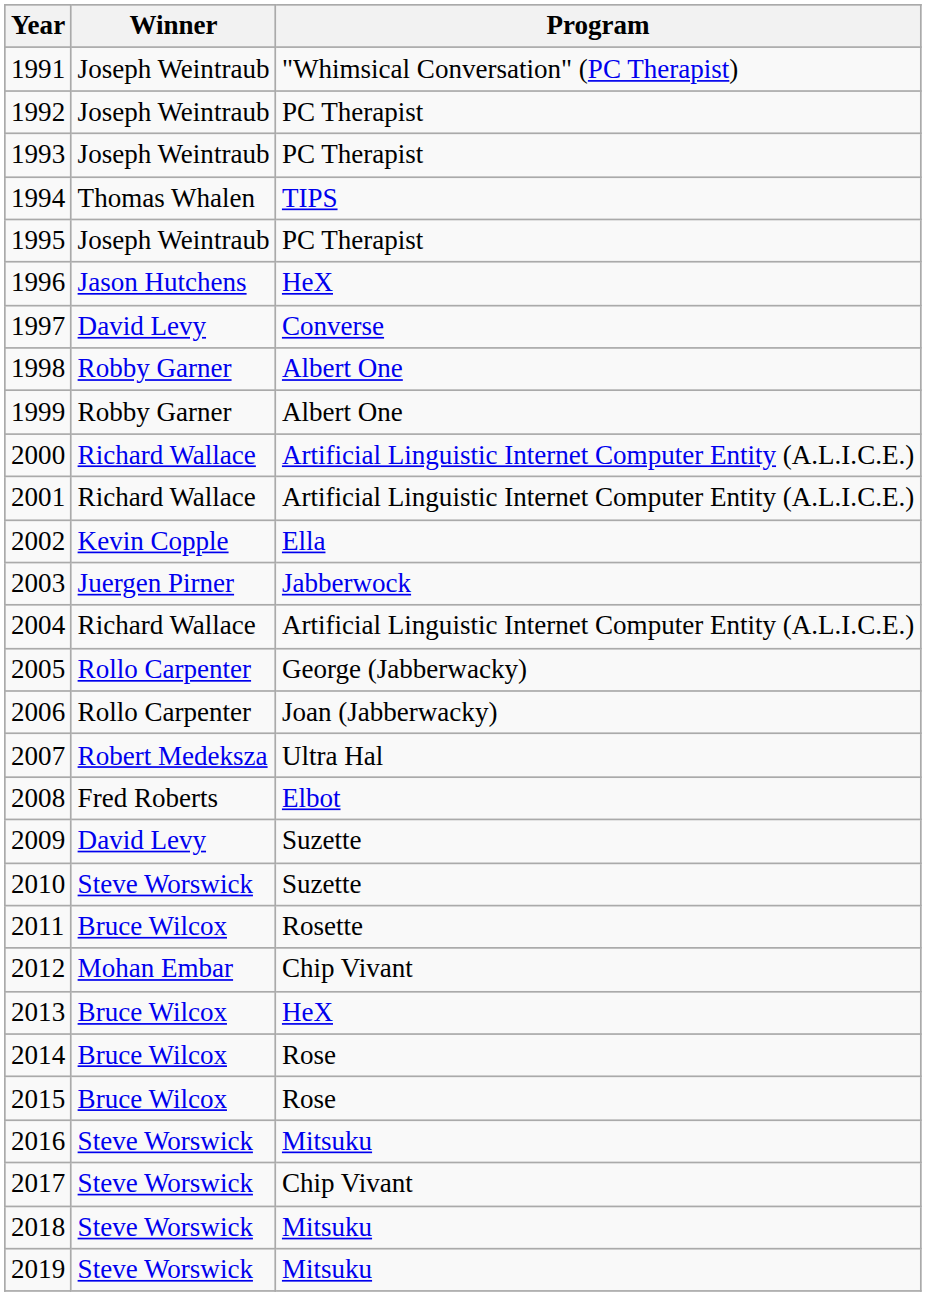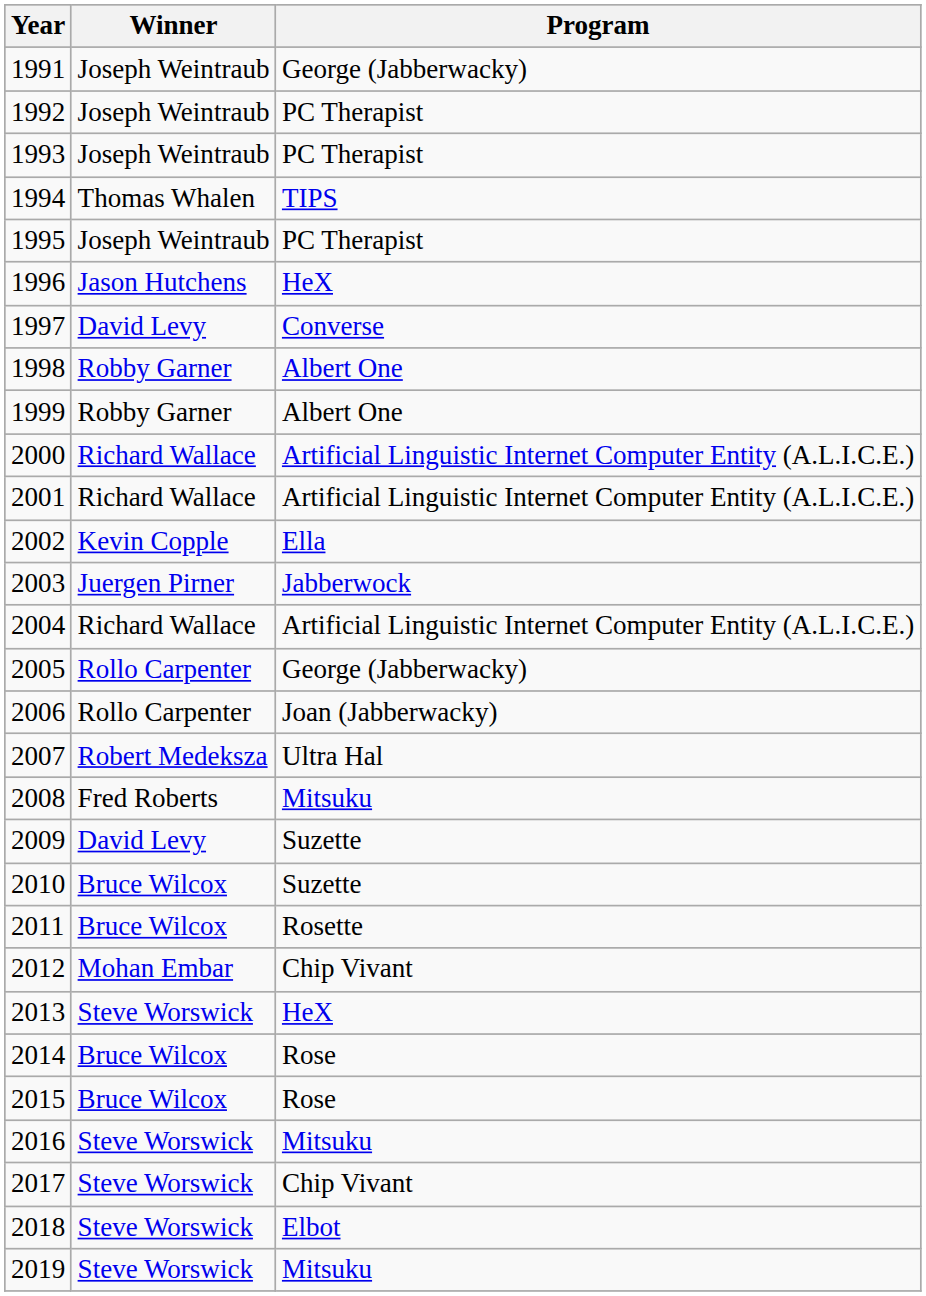1991 | Program: "Whimsical Conversation" (PC Therapist) -> George (Jabberwacky)
2008 | Program: Elbot -> Mitsuku
2010 | Winner: Steve Worswick -> Bruce Wilcox
2013 | Winner: Bruce Wilcox -> Steve Worswick
2018 | Program: Mitsuku -> Elbot
